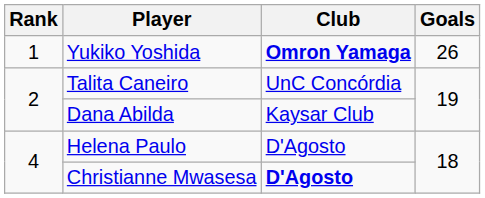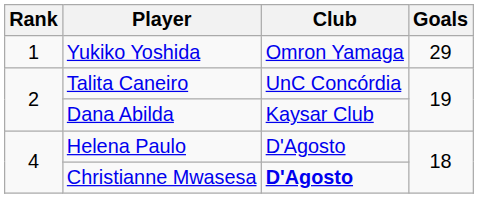Yukiko Yoshida | Club: bold -> normal
Yukiko Yoshida | Goals: 26 -> 29
